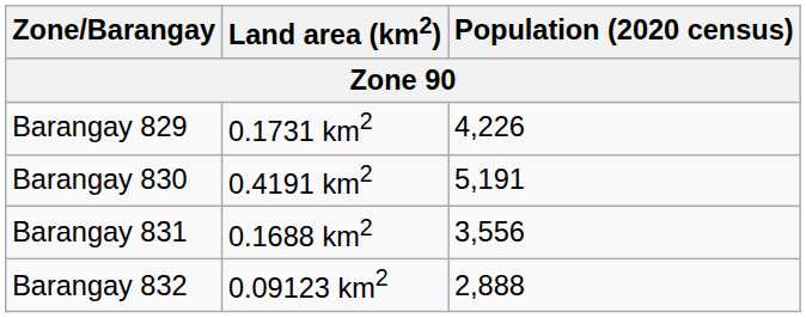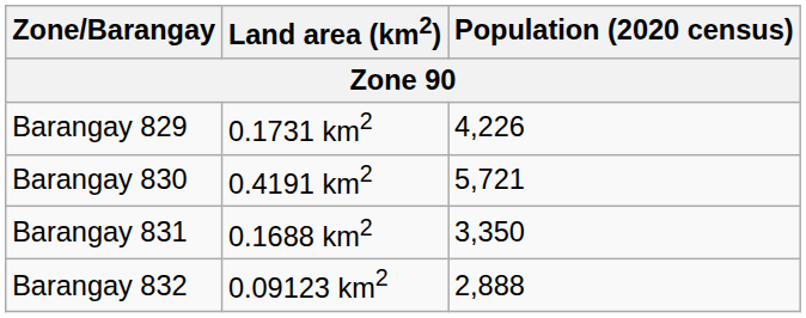Barangay 830 | Population (2020 census): 5,191 -> 5,721
Barangay 831 | Population (2020 census): 3,556 -> 3,350
